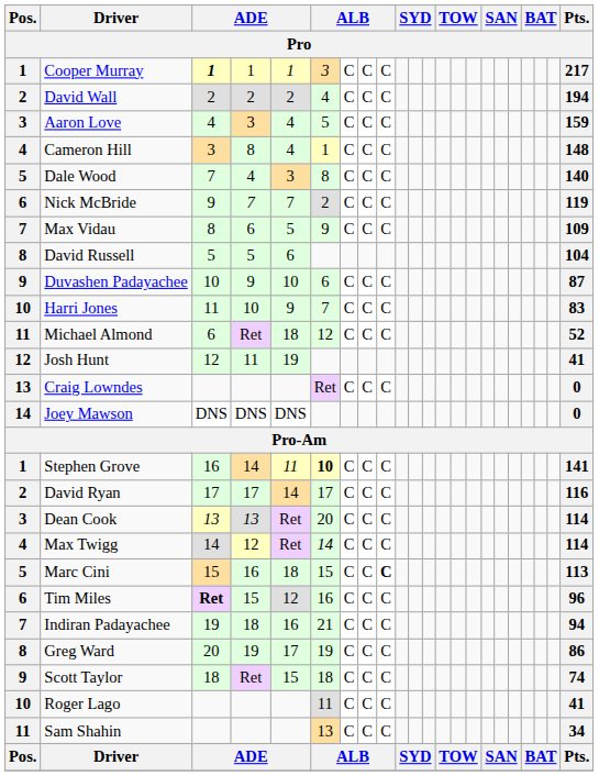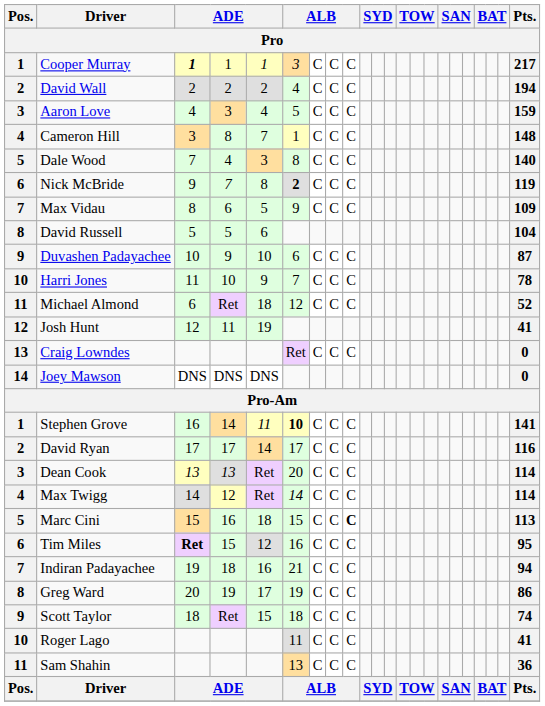Cameron Hill | column 5: 4 -> 7
Nick McBride | column 5: 7 -> 8
Nick McBride | column 6: normal -> bold
Harri Jones | Pts.: 83 -> 78
Tim Miles | Pts.: 96 -> 95
Sam Shahin | Pts.: 34 -> 36
